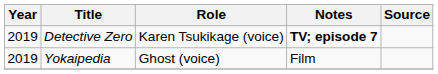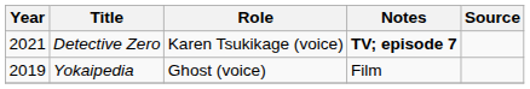Detective Zero | Year: 2019 -> 2021
